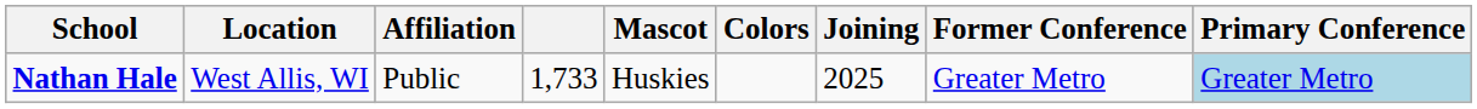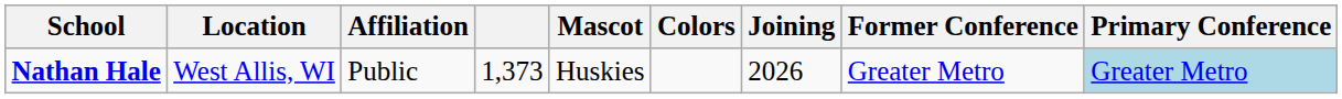Nathan Hale | column 4: 1,733 -> 1,373
Nathan Hale | Joining: 2025 -> 2026
